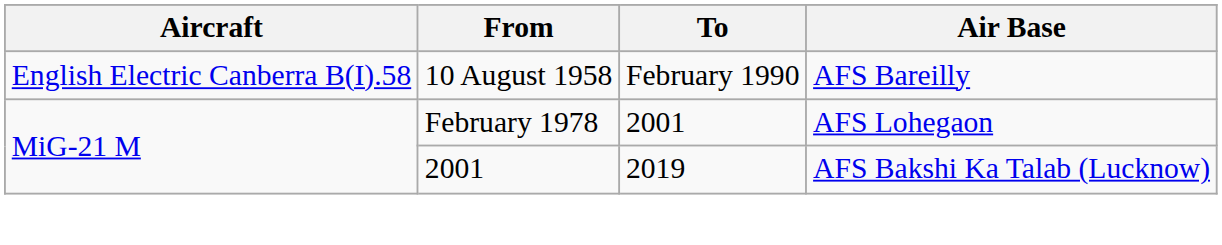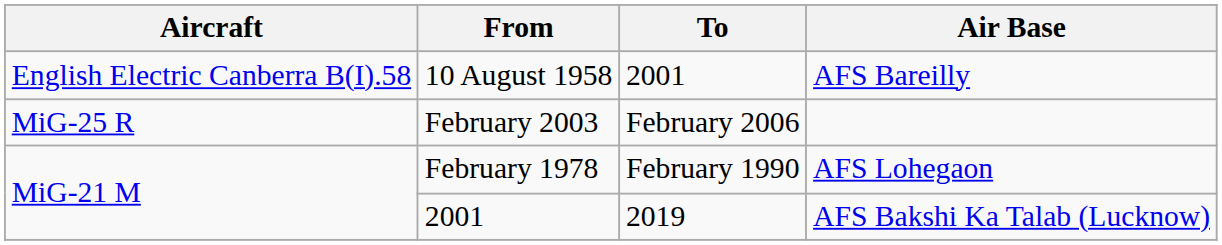10 August 1958 | To: February 1990 -> 2001
+ row: MiG-25 R | February 2003 | February 2006
February 1978 | To: 2001 -> February 1990
